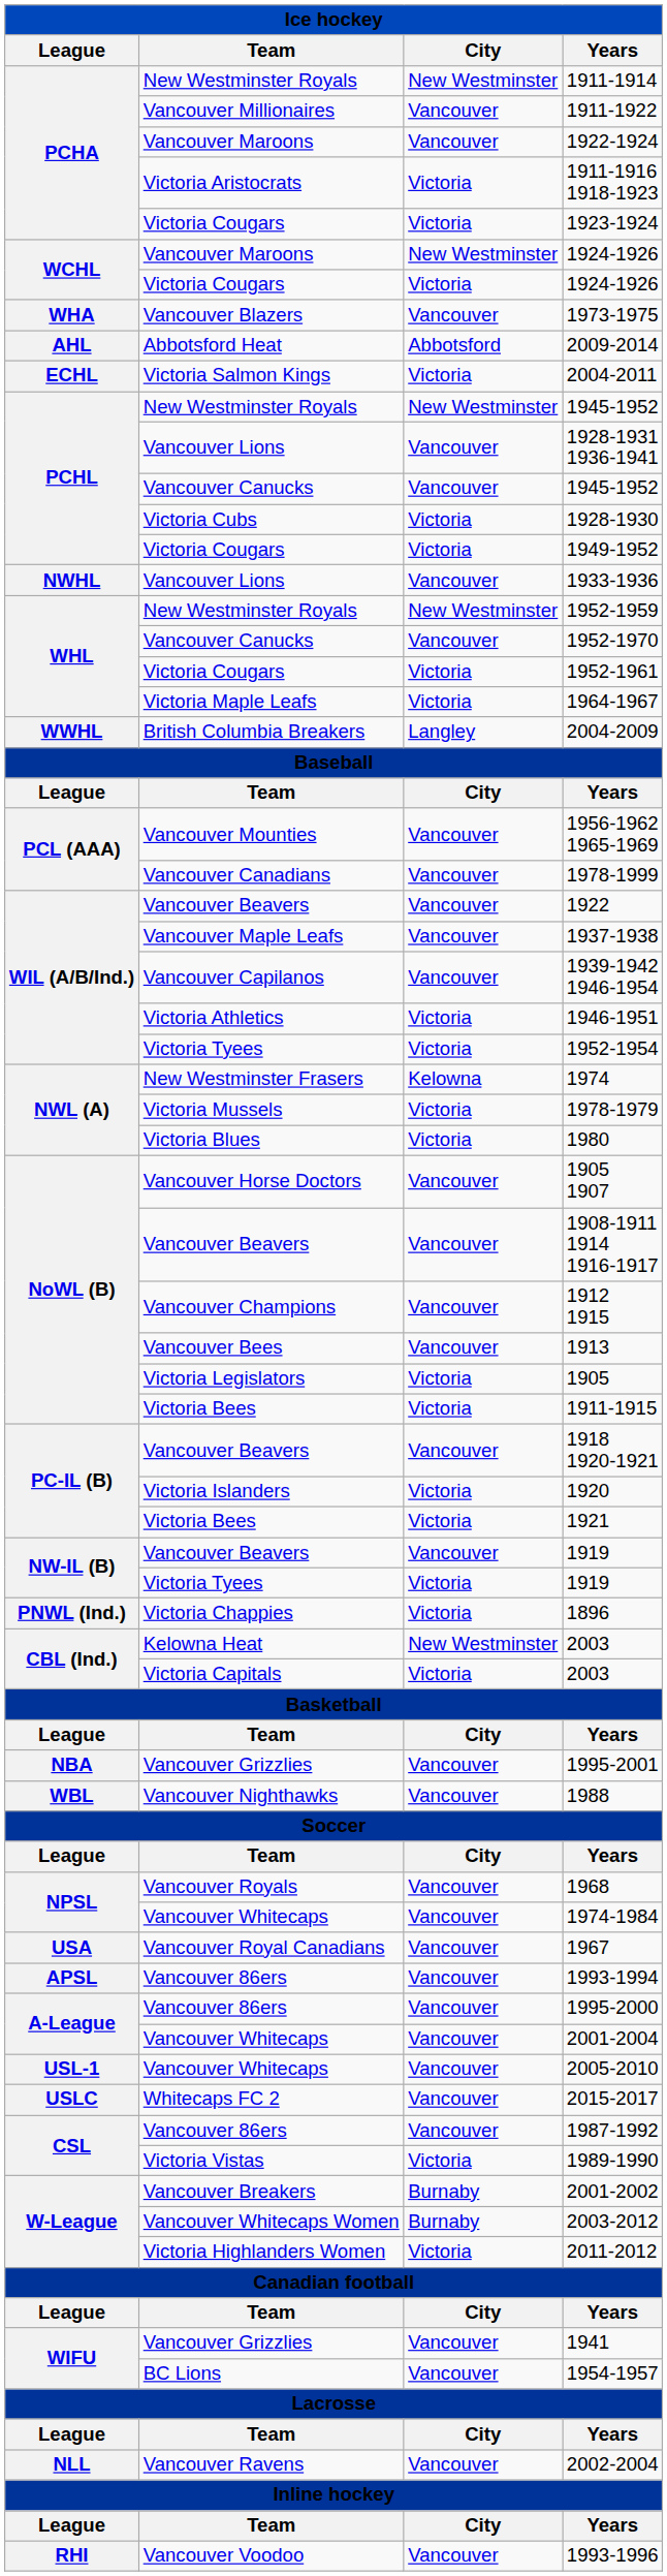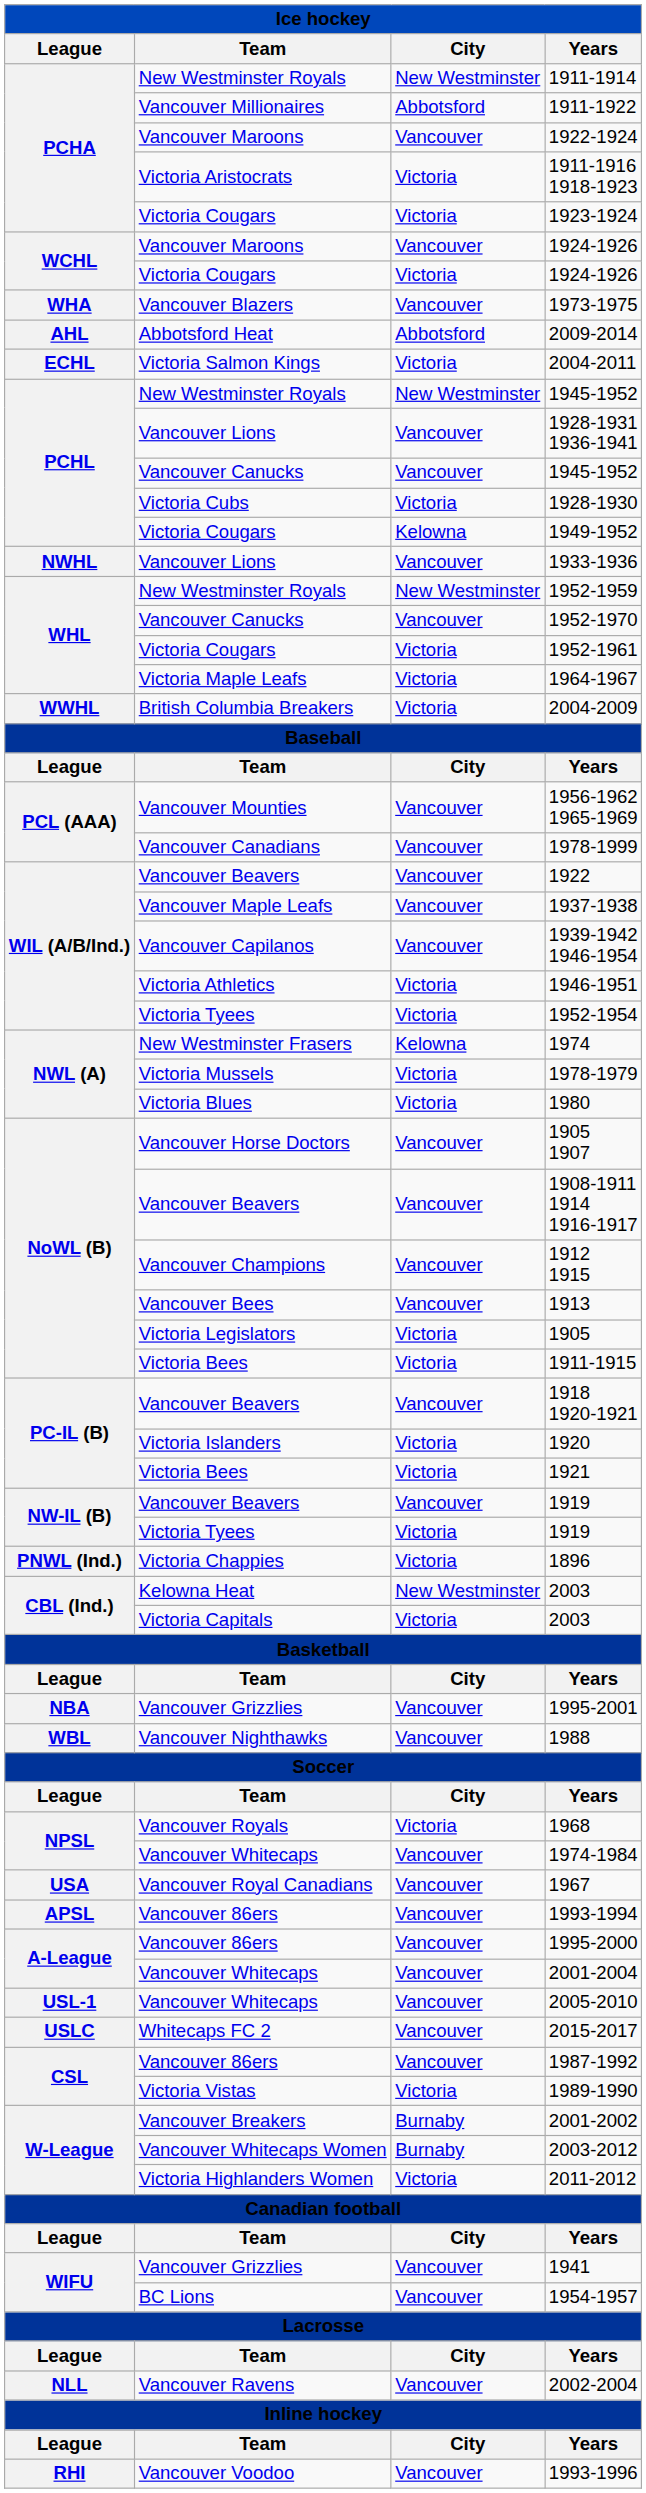1911-1922 | City: Vancouver -> Abbotsford
Vancouver Maroons / 1924-1926 | City: New Westminster -> Vancouver
1949-1952 | City: Victoria -> Kelowna
2004-2009 | City: Langley -> Victoria
1968 | City: Vancouver -> Victoria
